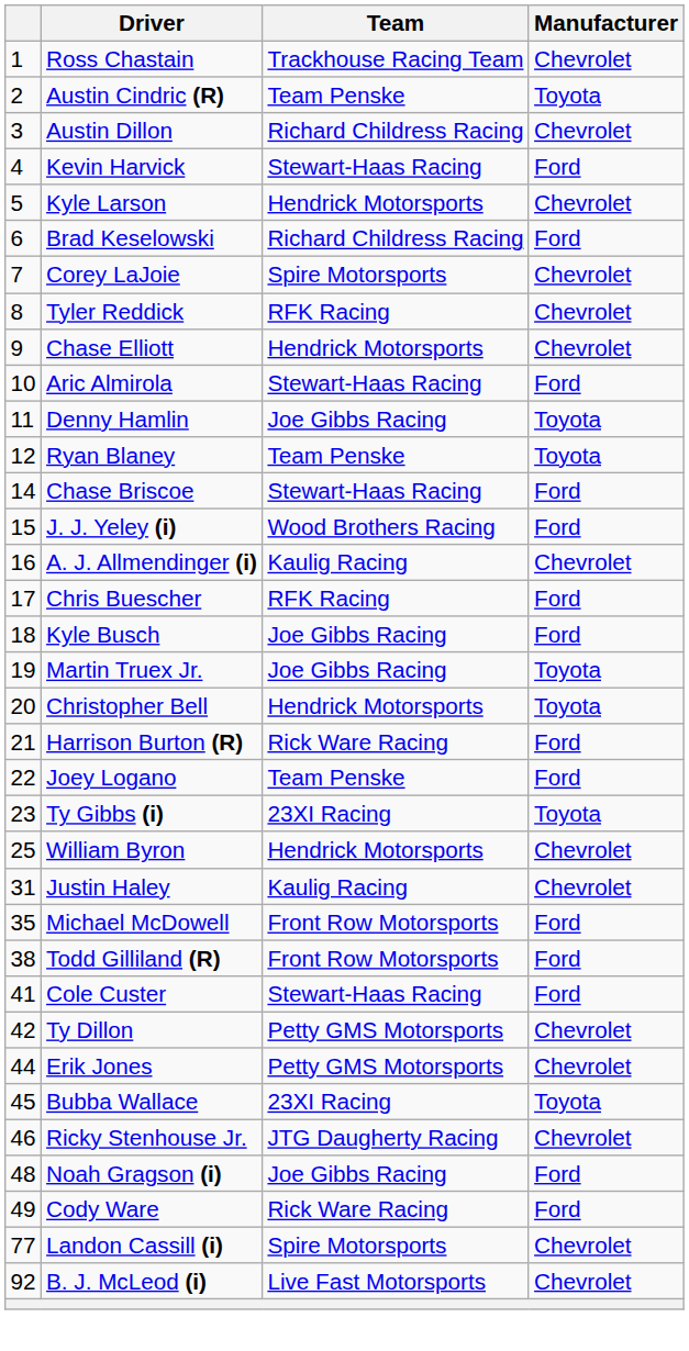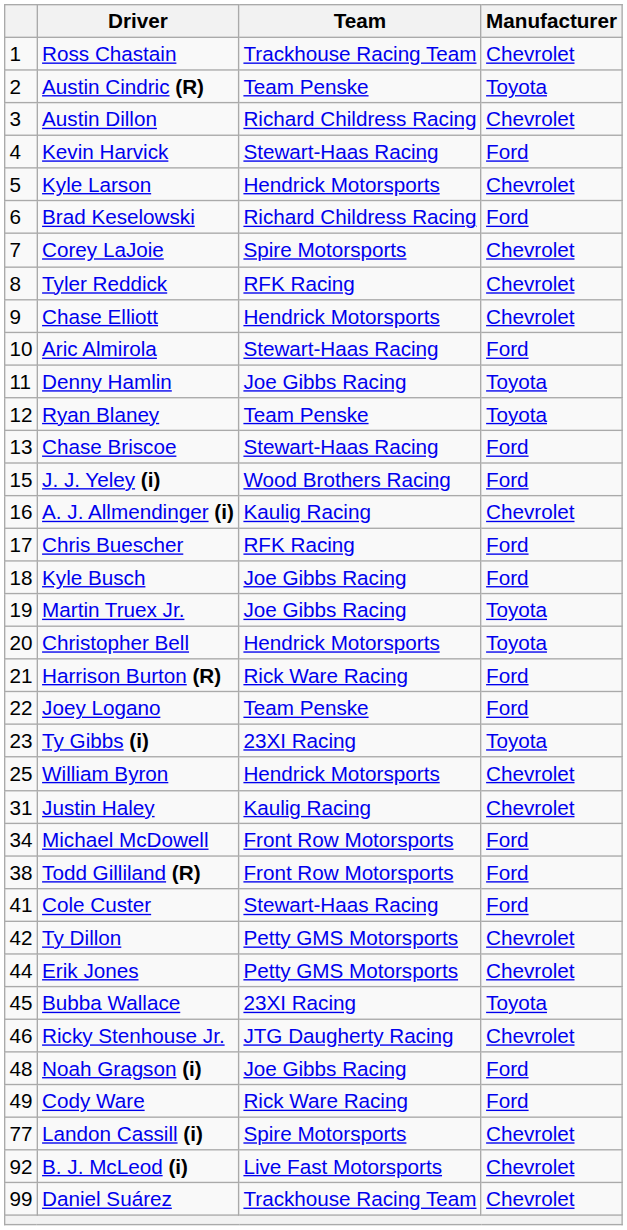Chase Briscoe | column 1: 14 -> 13
Michael McDowell | column 1: 35 -> 34
+ row: 99 | Daniel Suárez | Trackhouse Racing Team | Chevrolet
